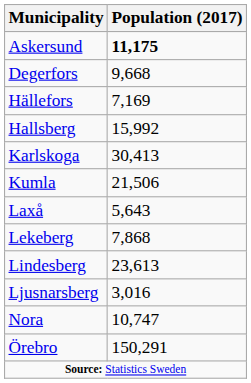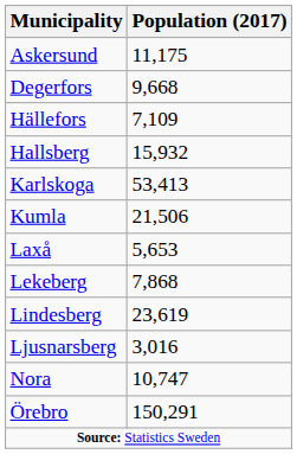Askersund | Population (2017): bold -> normal
Hällefors | Population (2017): 7,169 -> 7,109
Hallsberg | Population (2017): 15,992 -> 15,932
Karlskoga | Population (2017): 30,413 -> 53,413
Laxå | Population (2017): 5,643 -> 5,653
Lindesberg | Population (2017): 23,613 -> 23,619
